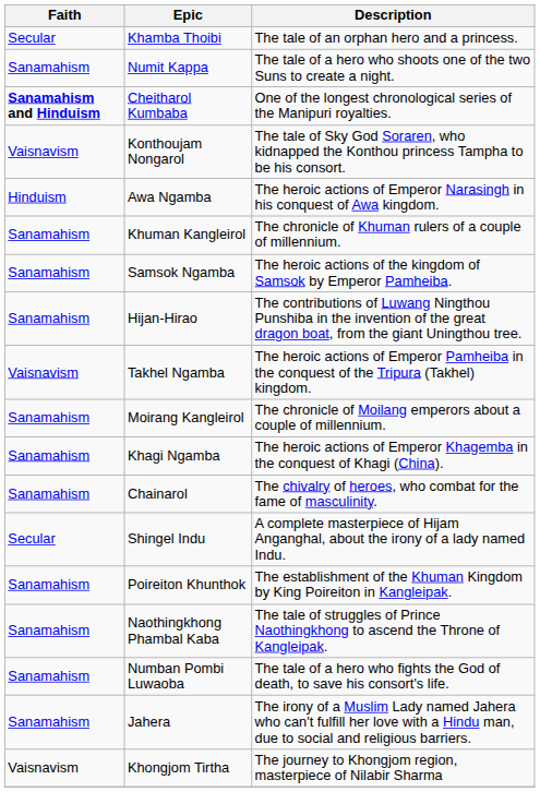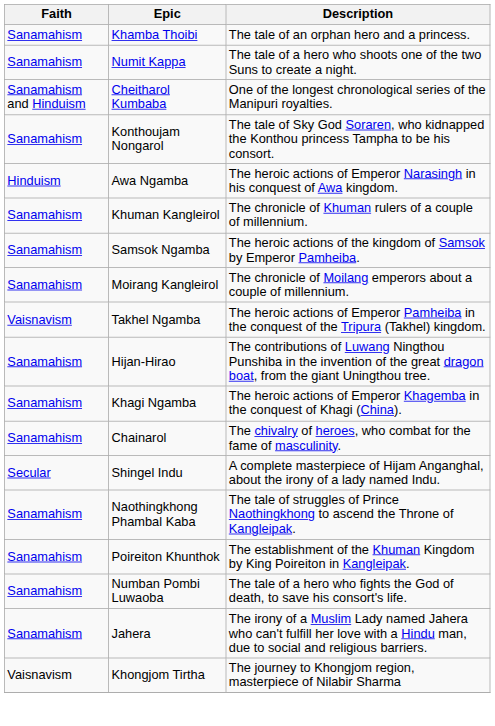Khamba Thoibi | Faith: Secular -> Sanamahism
Cheitharol Kumbaba | Faith: bold -> normal
Konthoujam Nongarol | Faith: Vaisnavism -> Sanamahism
rows swapped: Hijan-Hirao <-> Moirang Kangleirol
rows swapped: Poireiton Khunthok <-> Naothingkhong Phambal Kaba
